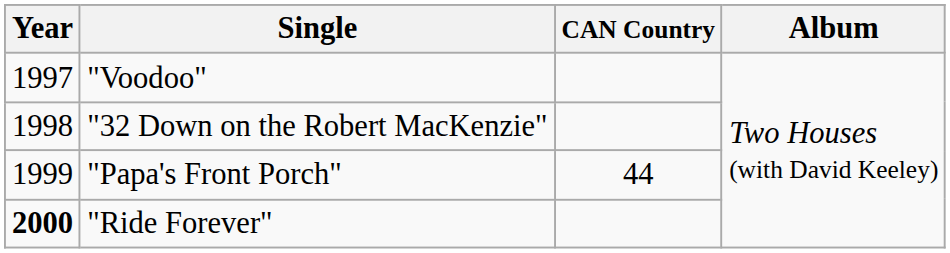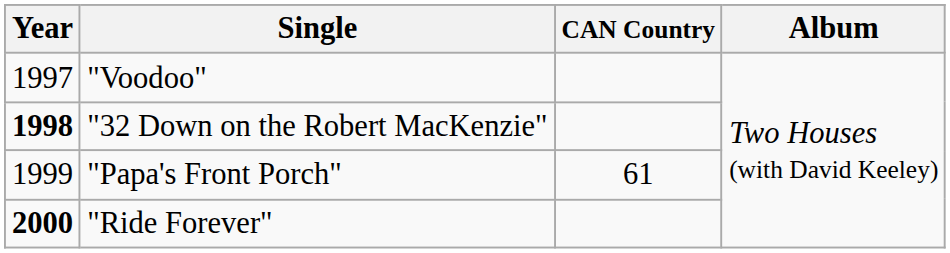"32 Down on the Robert MacKenzie" | Year: normal -> bold
"Papa's Front Porch" | CAN Country: 44 -> 61
